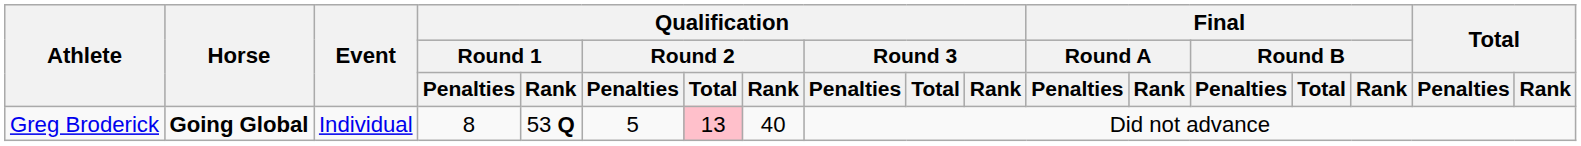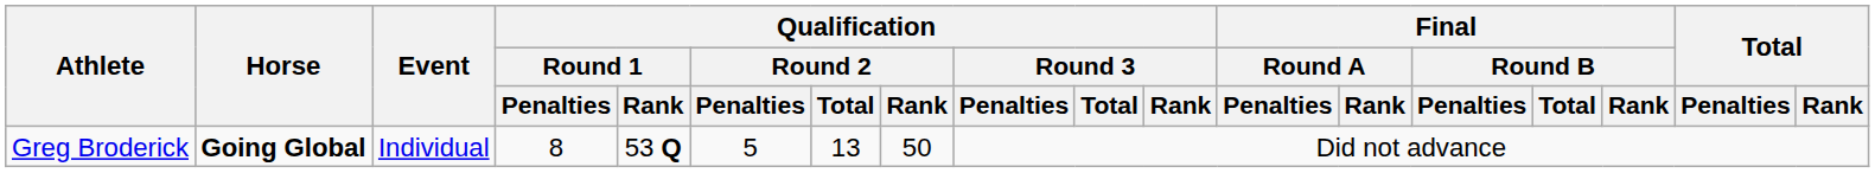Greg Broderick | Qualification / Round 2 / Total: pink background -> no background
Greg Broderick | Qualification / Round 2 / Rank: 40 -> 50
